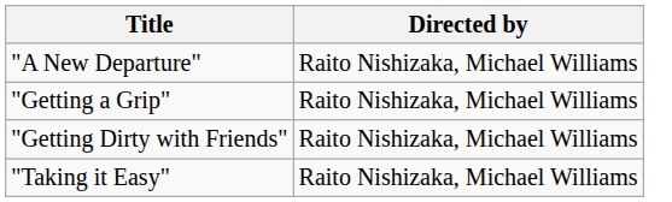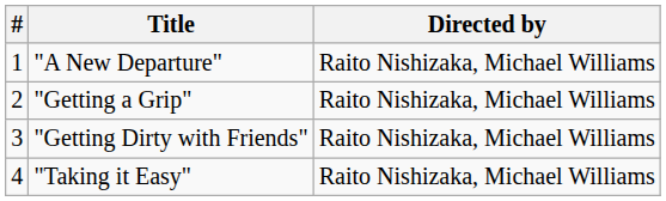+ column: # | 1 | 2 | 3 | 4
